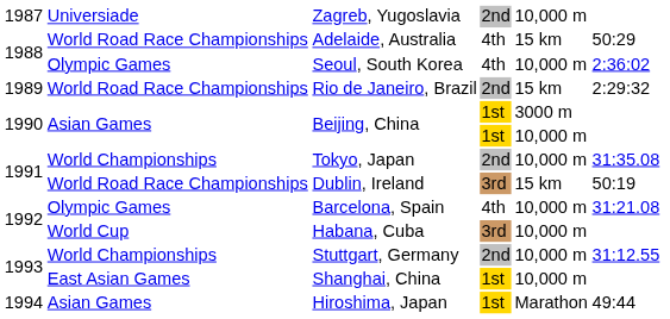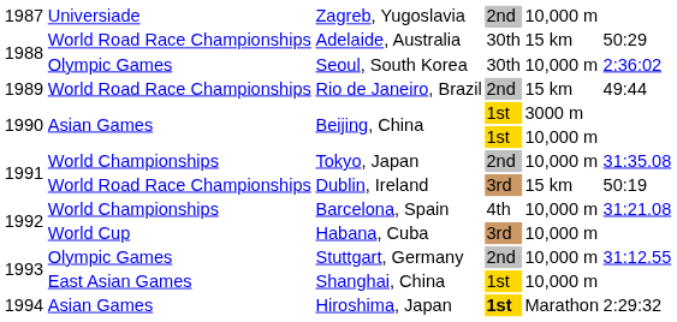Adelaide, Australia | column 4: 4th -> 30th
Seoul, South Korea | column 4: 4th -> 30th
Rio de Janeiro, Brazil | column 6: 2:29:32 -> 49:44
Barcelona, Spain | column 2: Olympic Games -> World Championships
Stuttgart, Germany | column 2: World Championships -> Olympic Games
Hiroshima, Japan | column 4: normal -> bold
Hiroshima, Japan | column 6: 49:44 -> 2:29:32
